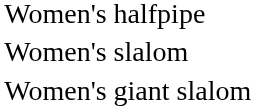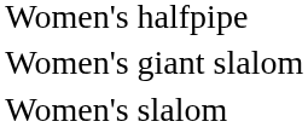rows swapped: Women's slalom <-> Women's giant slalom
